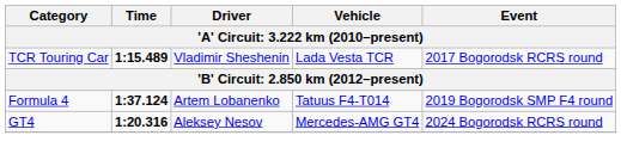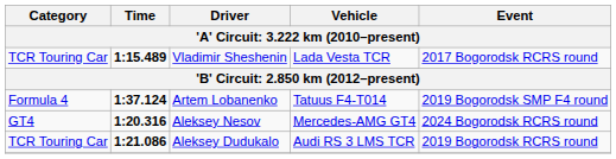+ row: TCR Touring Car | 1:21.086 | Aleksey Dudukalo | Audi RS 3 LMS TCR | 2019 Bogorodsk RCRS round
